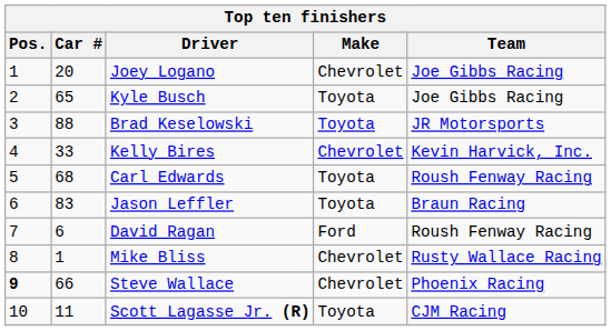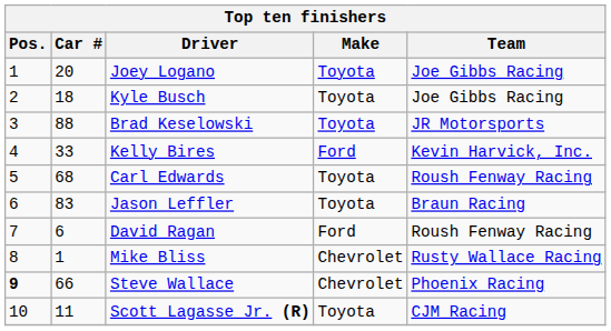Joey Logano | Make: Chevrolet -> Toyota
Kyle Busch | Car #: 65 -> 18
Kelly Bires | Make: Chevrolet -> Ford
